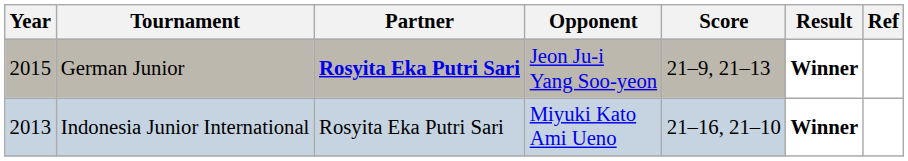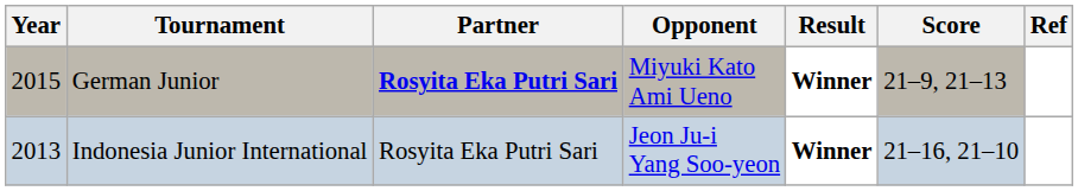columns swapped: Score <-> Result
German Junior | Opponent: Jeon Ju-i Yang Soo-yeon -> Miyuki Kato Ami Ueno
Indonesia Junior International | Opponent: Miyuki Kato Ami Ueno -> Jeon Ju-i Yang Soo-yeon
